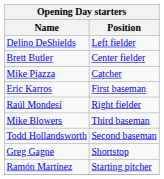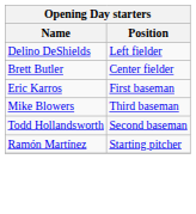- row: Mike Piazza | Catcher
- row: Raúl Mondesí | Right fielder
- row: Greg Gagne | Shortstop
